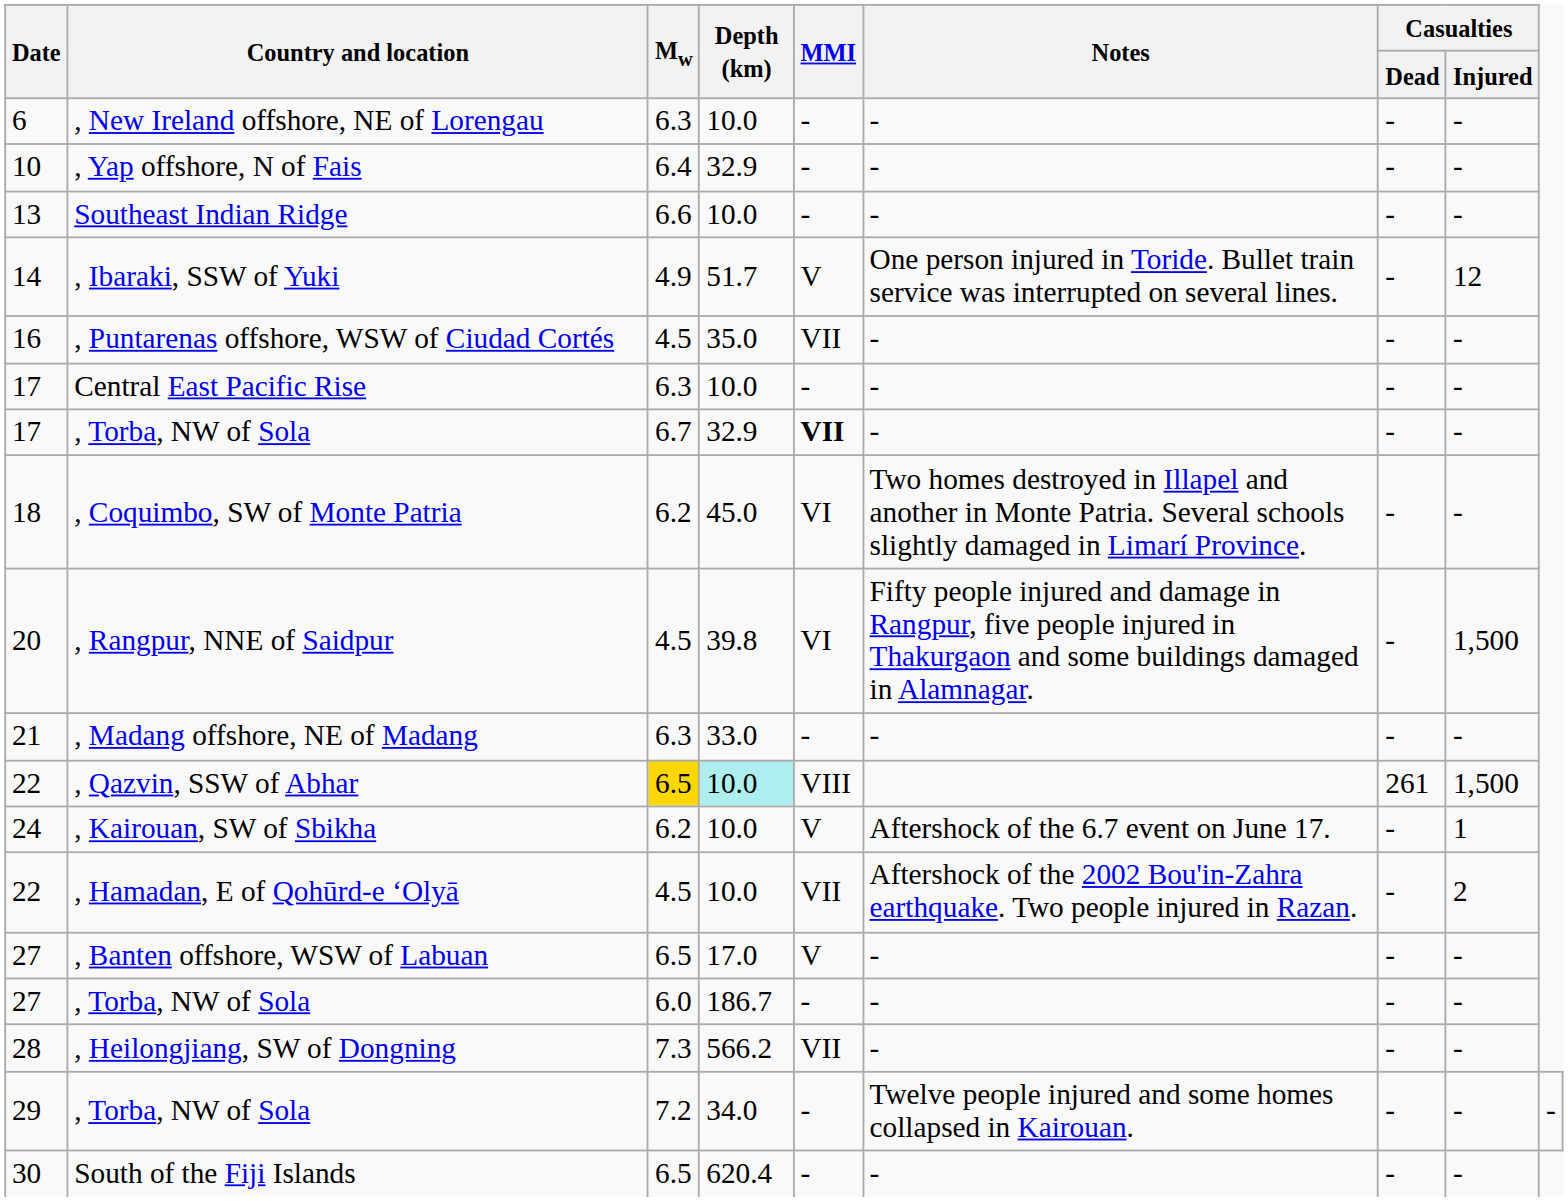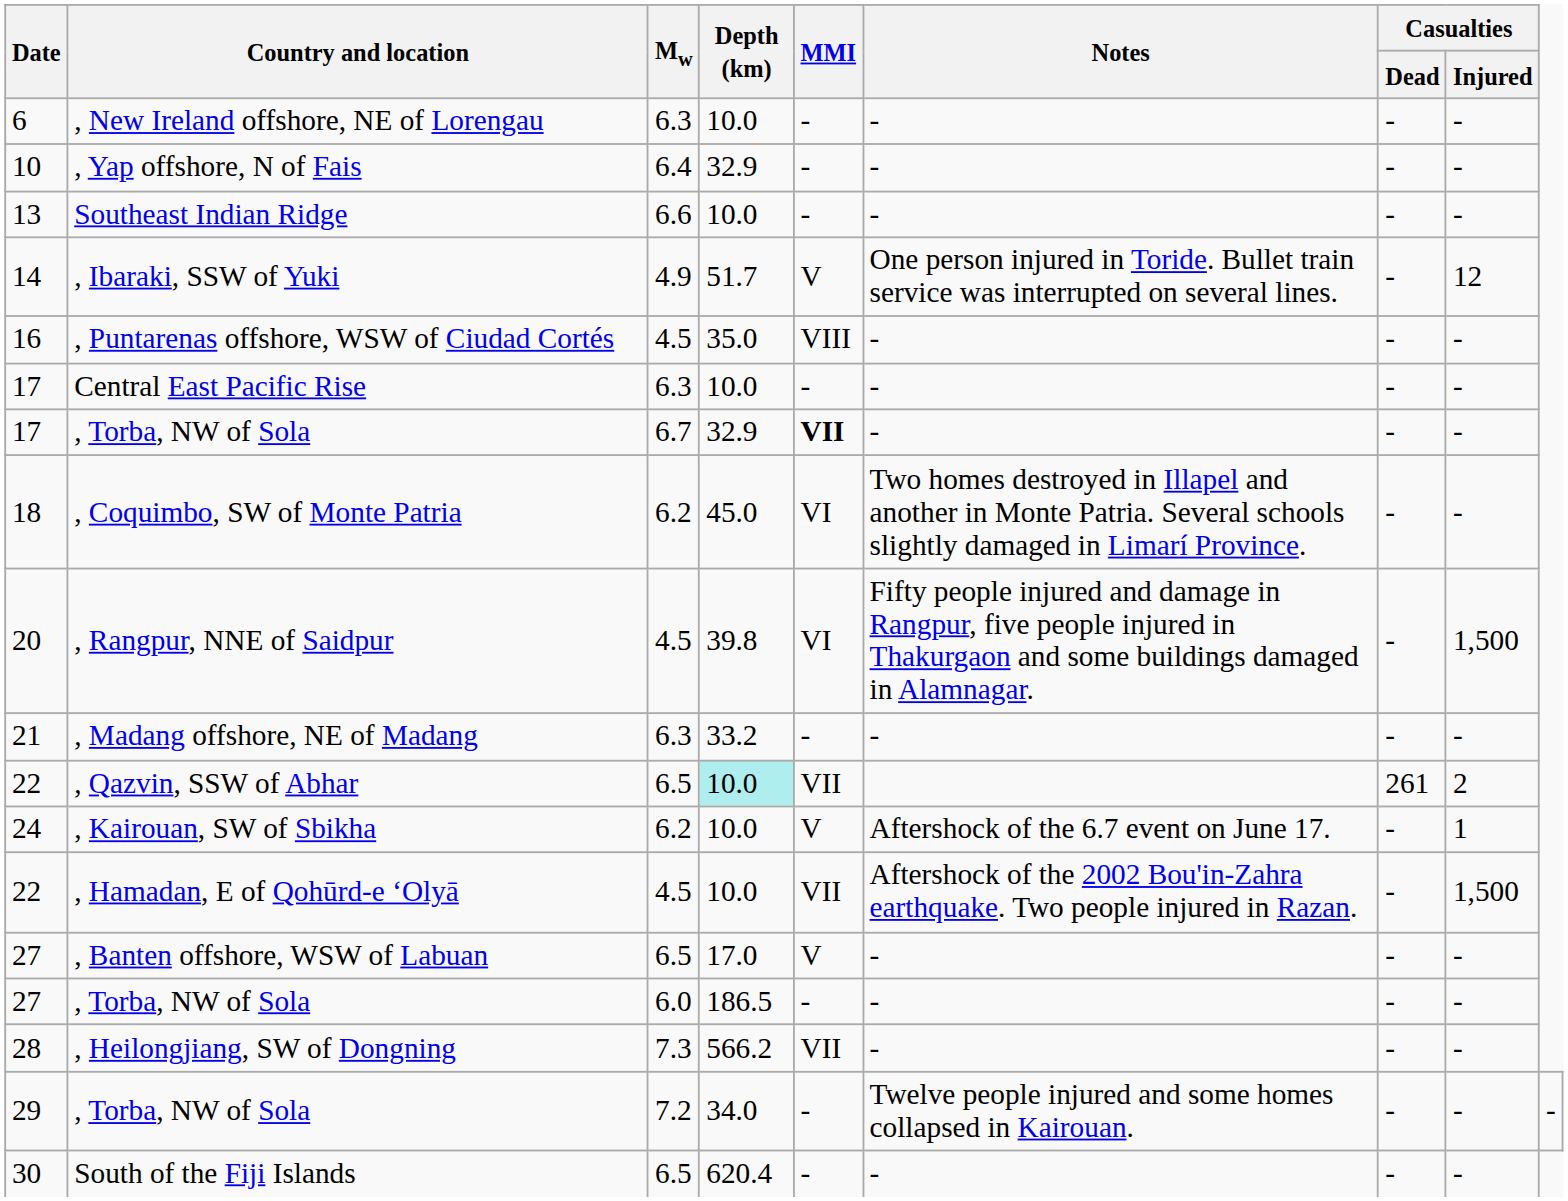, Puntarenas offshore, WSW of Ciudad Cortés | MMI: VII -> VIII
, Madang offshore, NE of Madang | Depth (km): 33.0 -> 33.2
, Qazvin, SSW of Abhar | Mw: gold background -> no background
, Qazvin, SSW of Abhar | MMI: VIII -> VII
, Qazvin, SSW of Abhar | Casualties / Injured: 1,500 -> 2
, Hamadan, E of Qohūrd-e ‘Olyā | Casualties / Injured: 2 -> 1,500
27 / , Torba, NW of Sola | Depth (km): 186.7 -> 186.5
